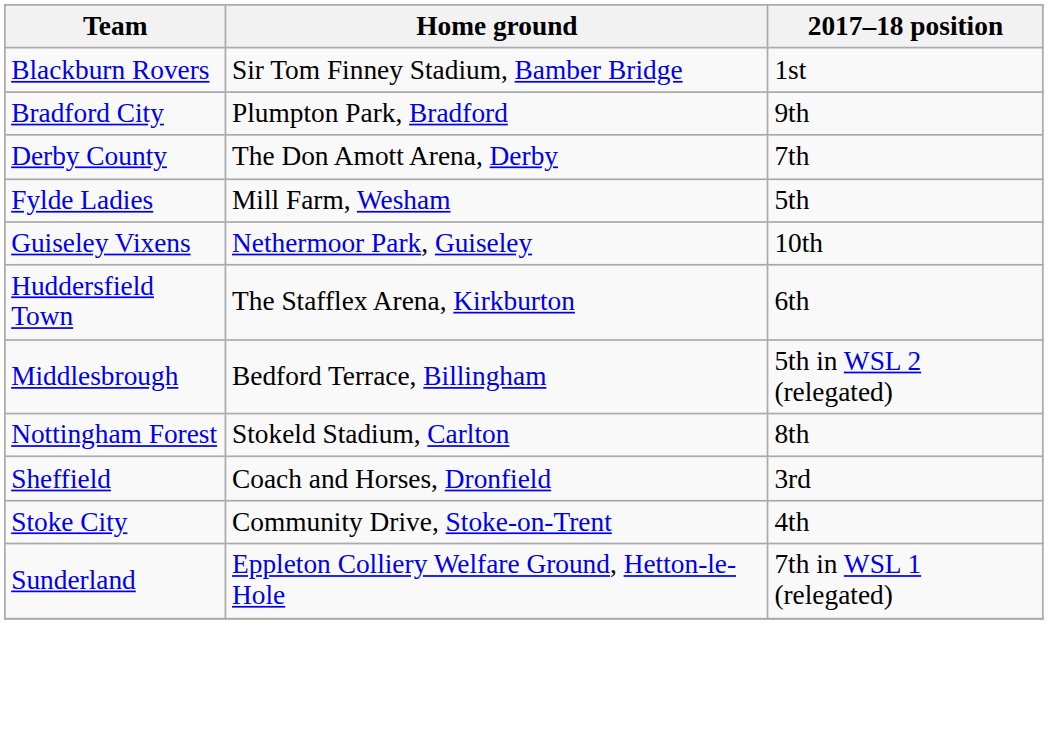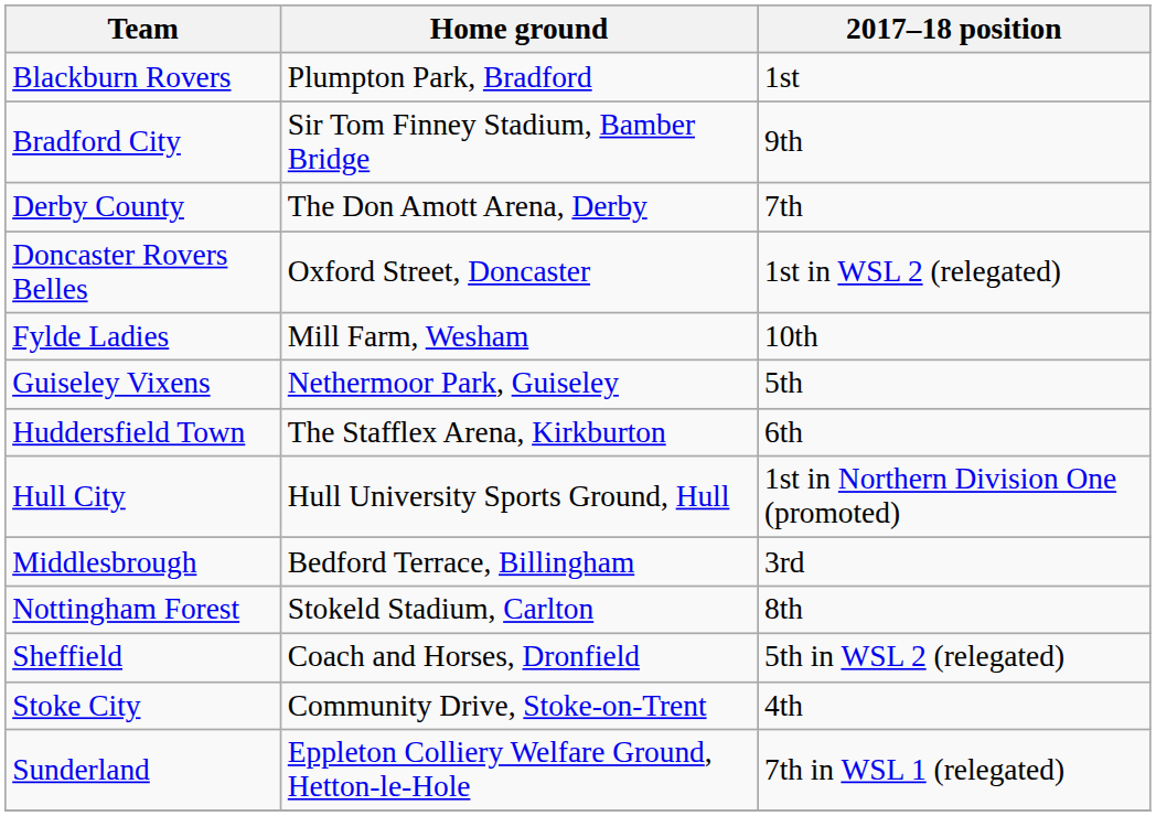Blackburn Rovers | Home ground: Sir Tom Finney Stadium, Bamber Bridge -> Plumpton Park, Bradford
Bradford City | Home ground: Plumpton Park, Bradford -> Sir Tom Finney Stadium, Bamber Bridge
+ row: Doncaster Rovers Belles | Oxford Street, Doncaster | 1st in WSL 2 (relegated)
Fylde Ladies | 2017–18 position: 5th -> 10th
Guiseley Vixens | 2017–18 position: 10th -> 5th
+ row: Hull City | Hull University Sports Ground, Hull | 1st in Northern Division One (promoted)
Middlesbrough | 2017–18 position: 5th in WSL 2 (relegated) -> 3rd
Sheffield | 2017–18 position: 3rd -> 5th in WSL 2 (relegated)
